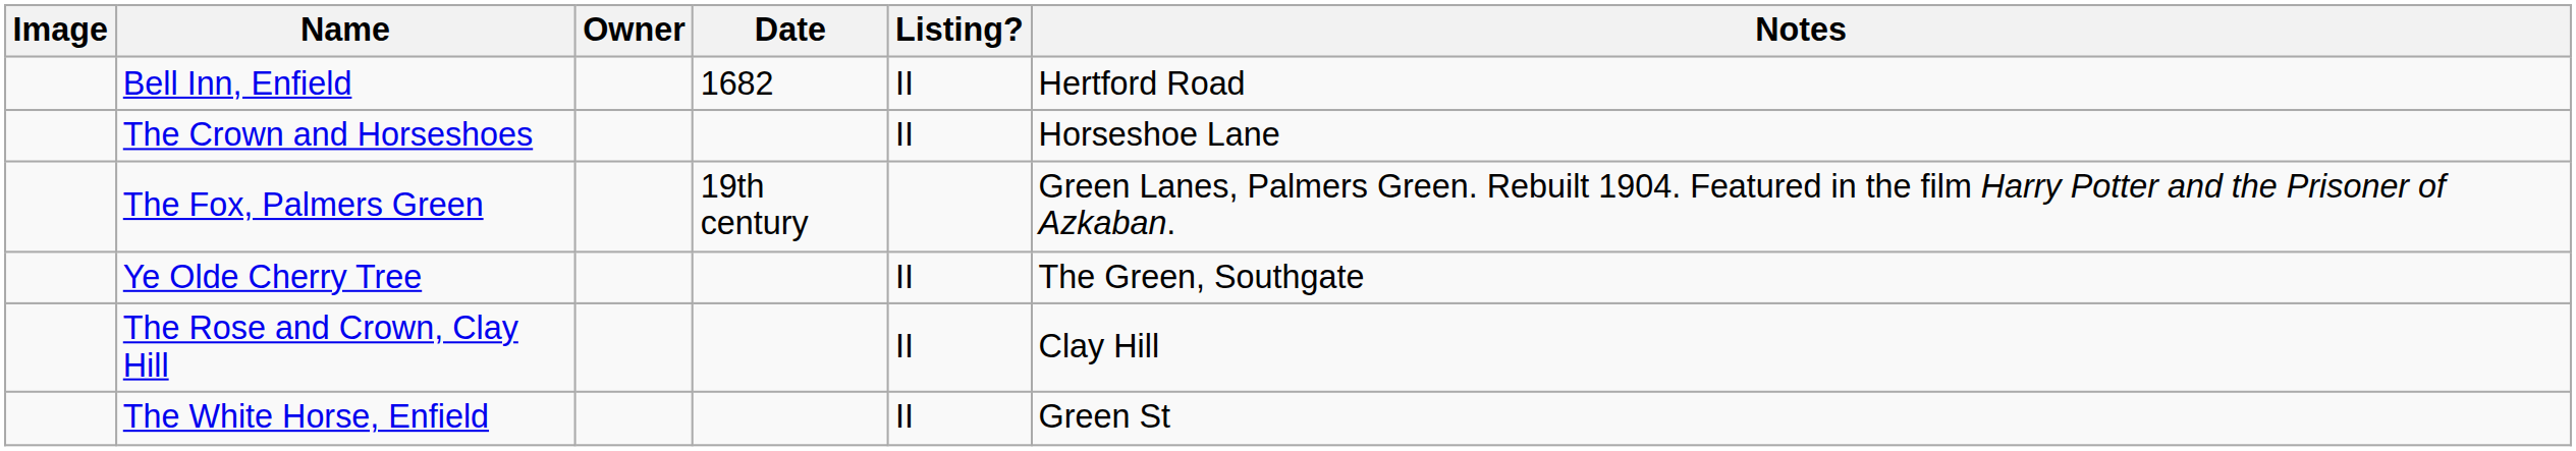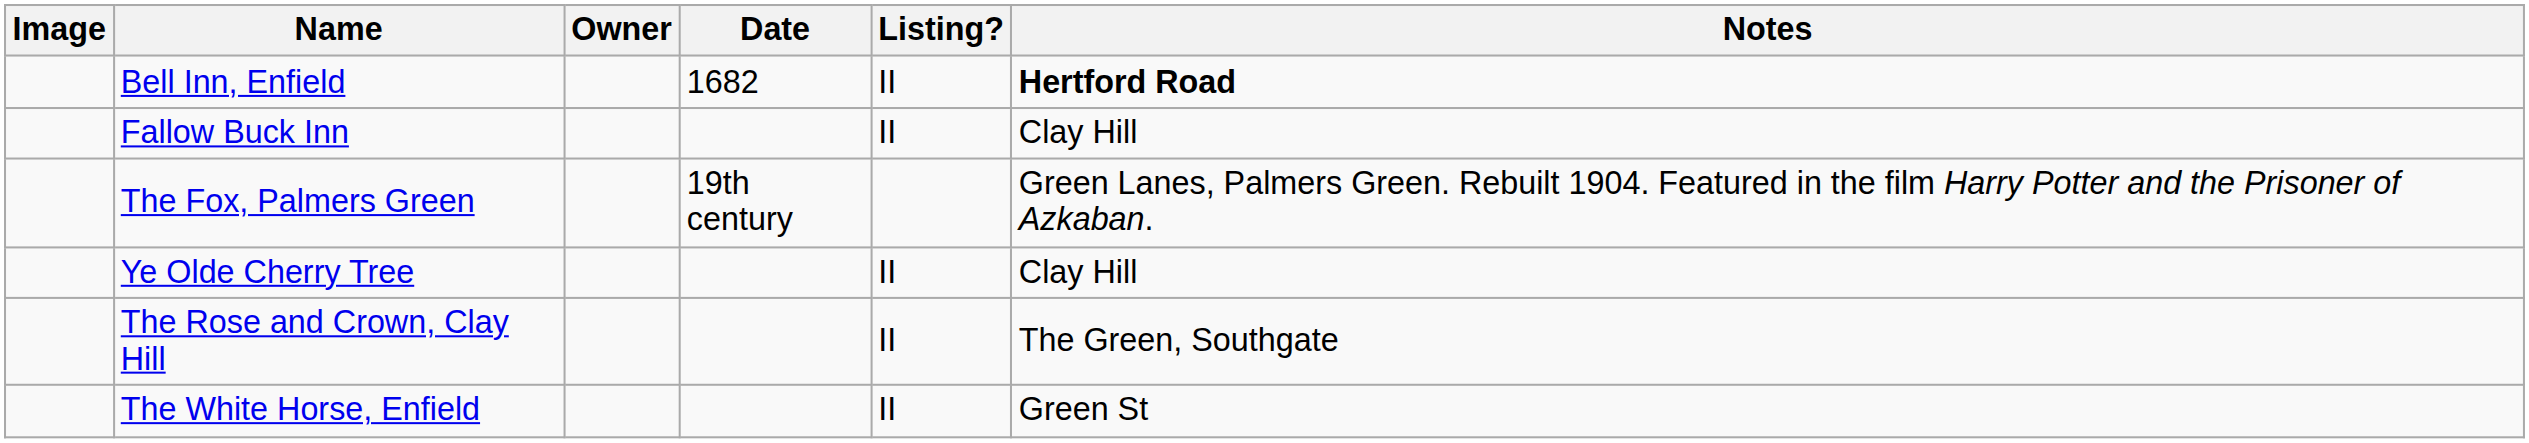Bell Inn, Enfield | Notes: normal -> bold
- row: The Crown and Horseshoes | II | Horseshoe Lane
+ row: Fallow Buck Inn | II | Clay Hill
Ye Olde Cherry Tree | Notes: The Green, Southgate -> Clay Hill
The Rose and Crown, Clay Hill | Notes: Clay Hill -> The Green, Southgate
